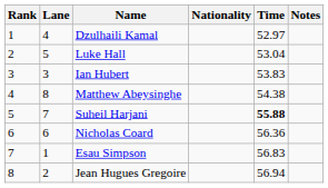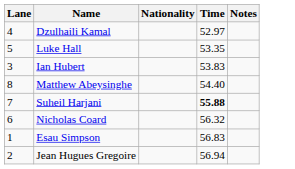- column: Rank | 1 | 2 | 3 | 4 | 5 | 6 | 7 | 8
Luke Hall | Time: 53.04 -> 53.35
Matthew Abeysinghe | Time: 54.38 -> 54.40
Nicholas Coard | Time: 56.36 -> 56.32
